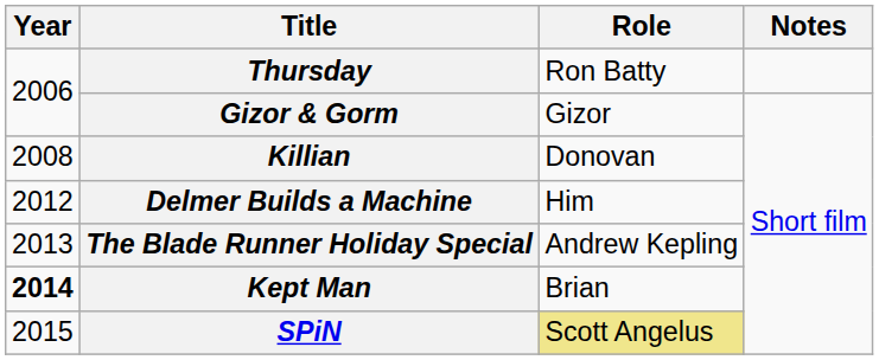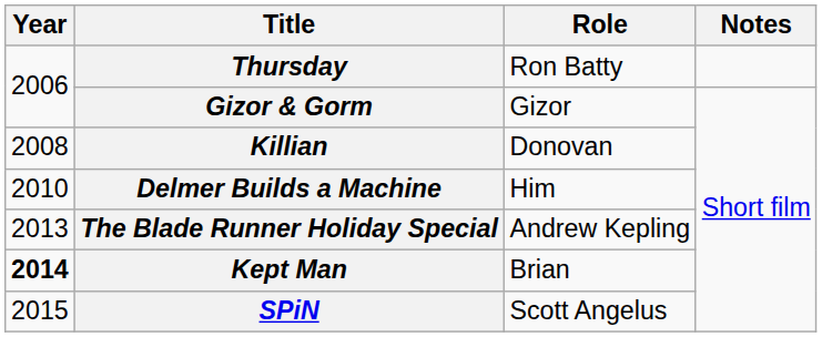Delmer Builds a Machine | Year: 2012 -> 2010
SPiN | Role: khaki background -> no background
